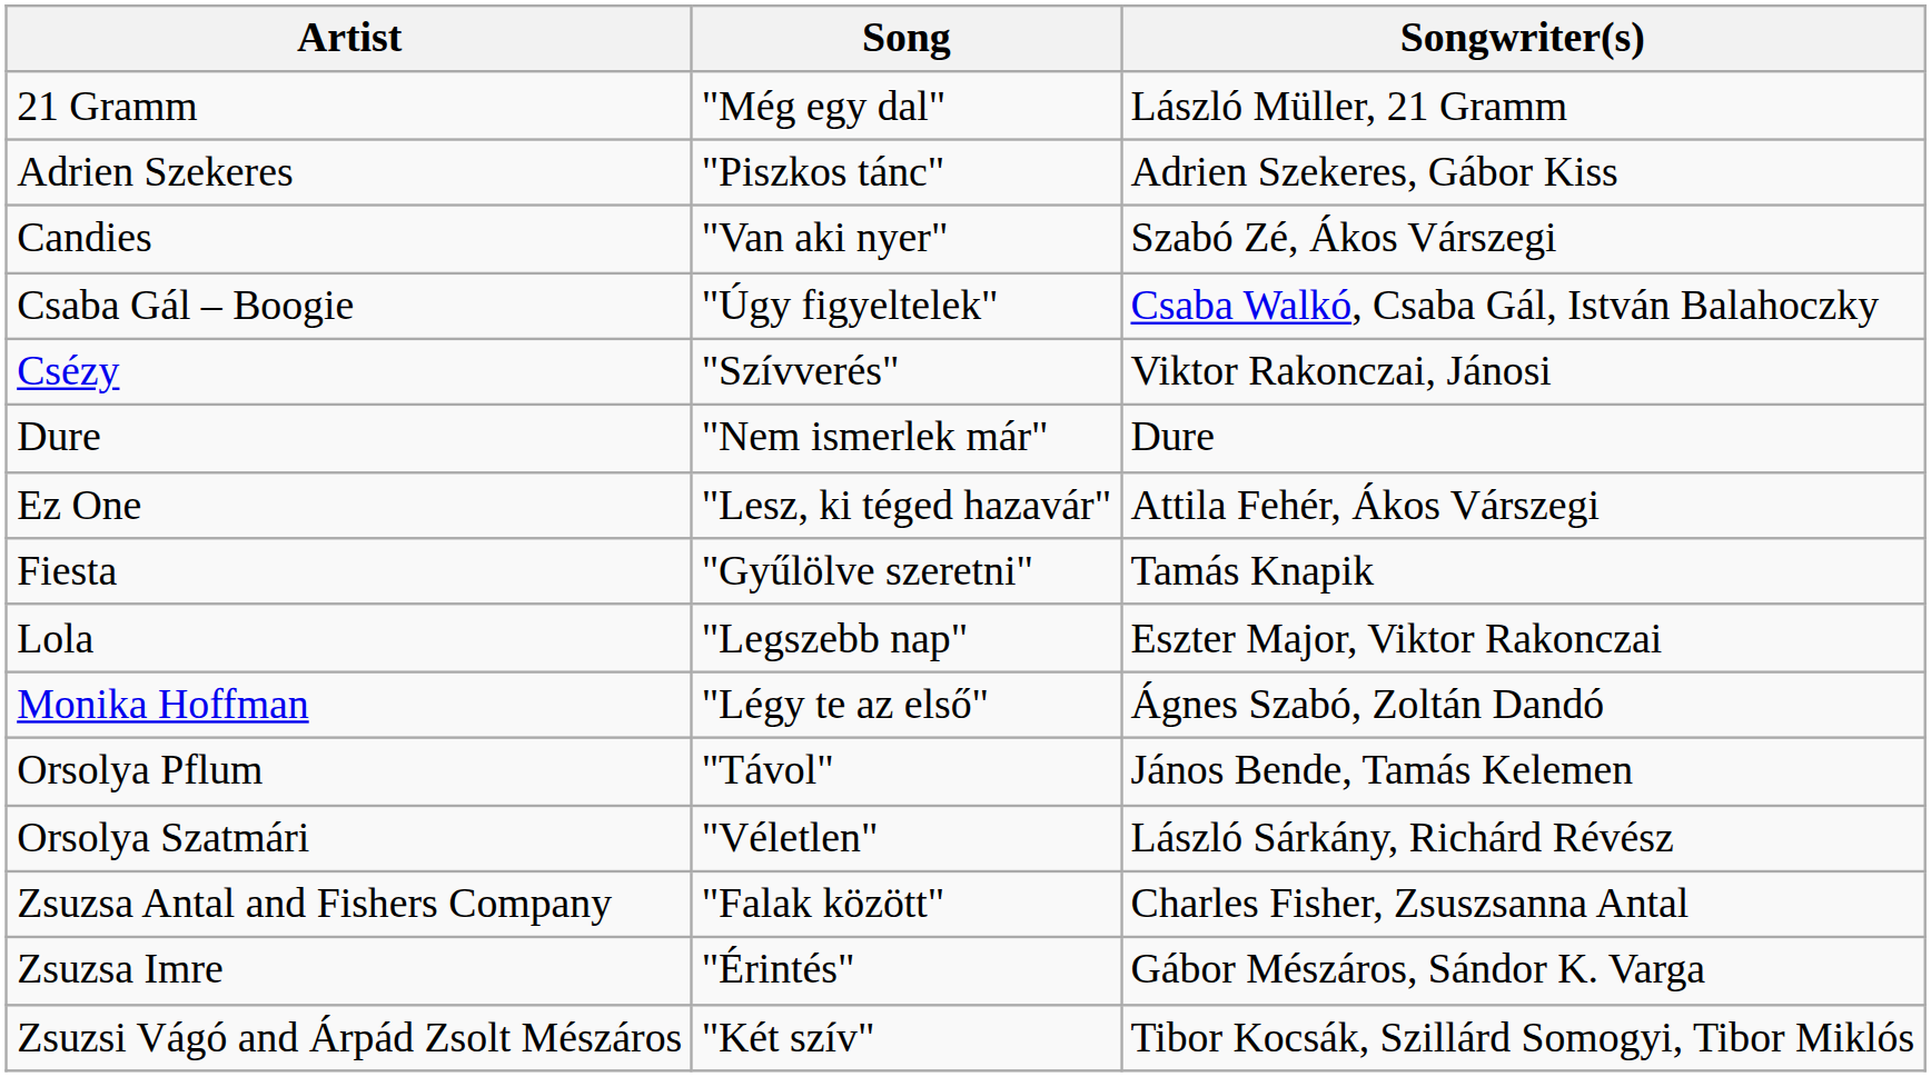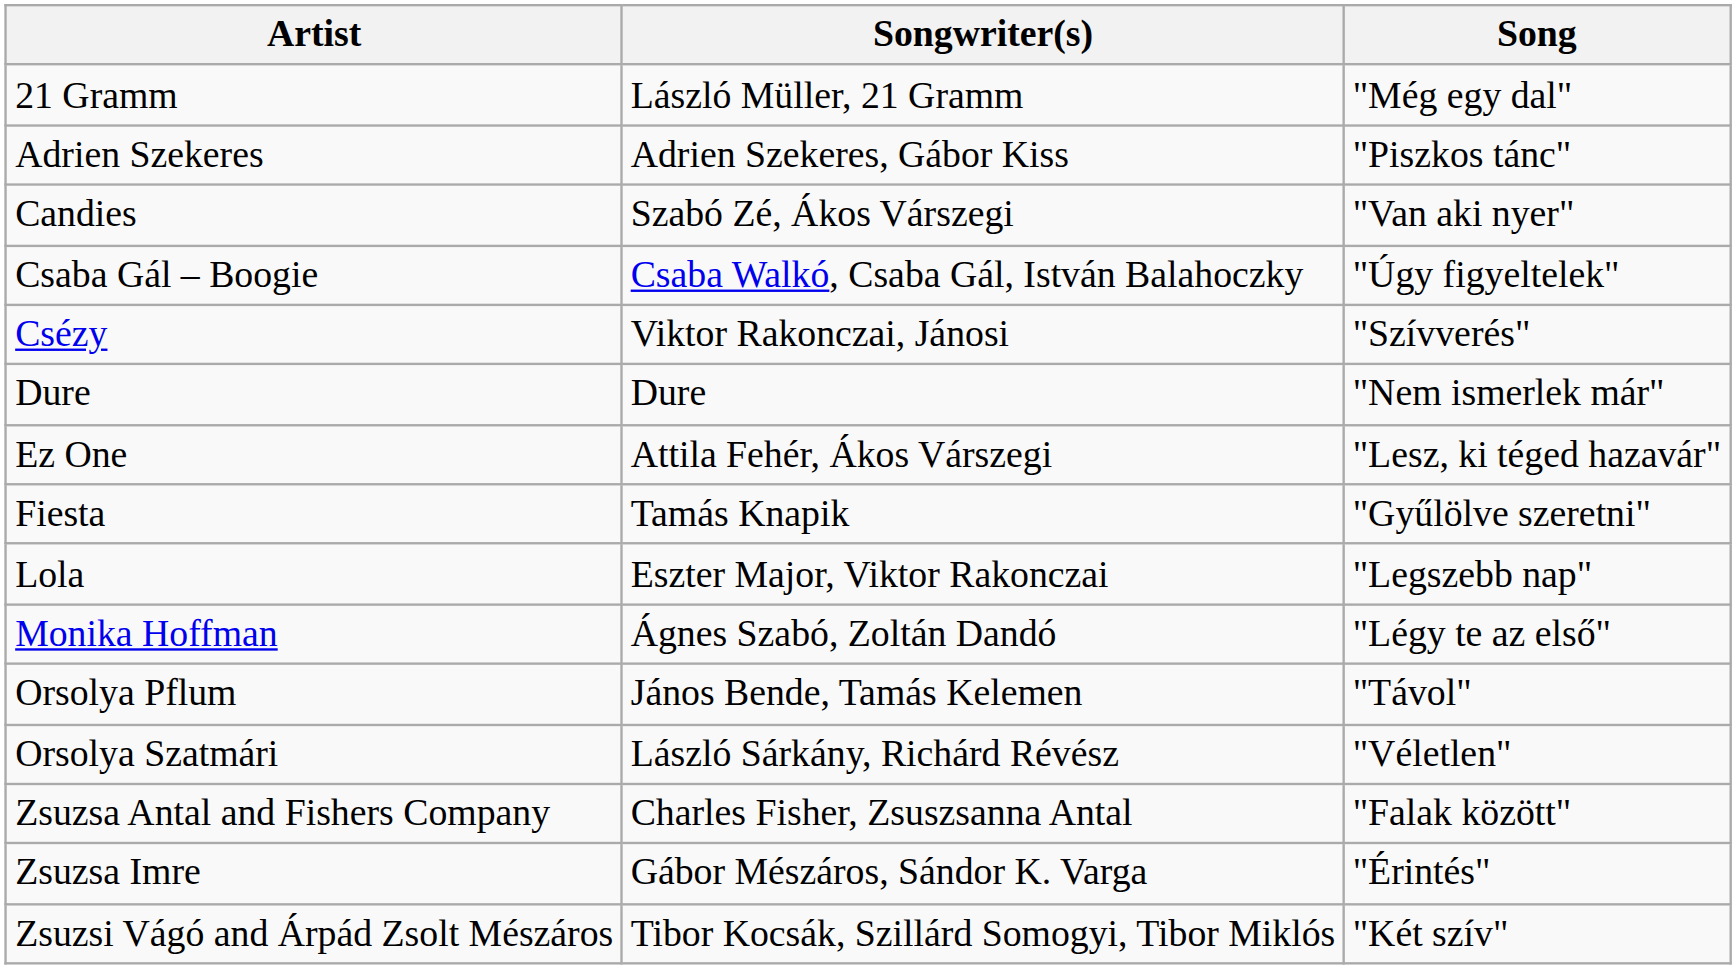columns swapped: Song <-> Songwriter(s)
